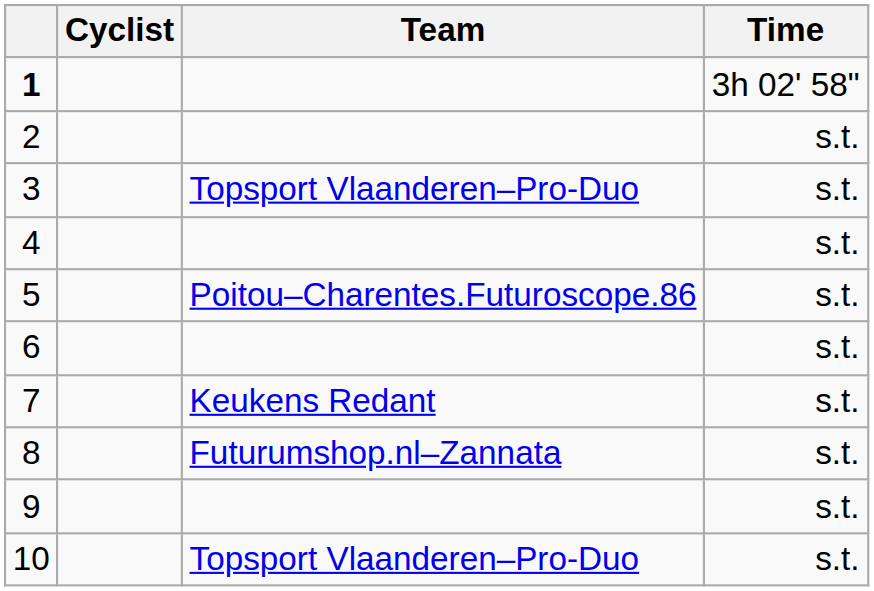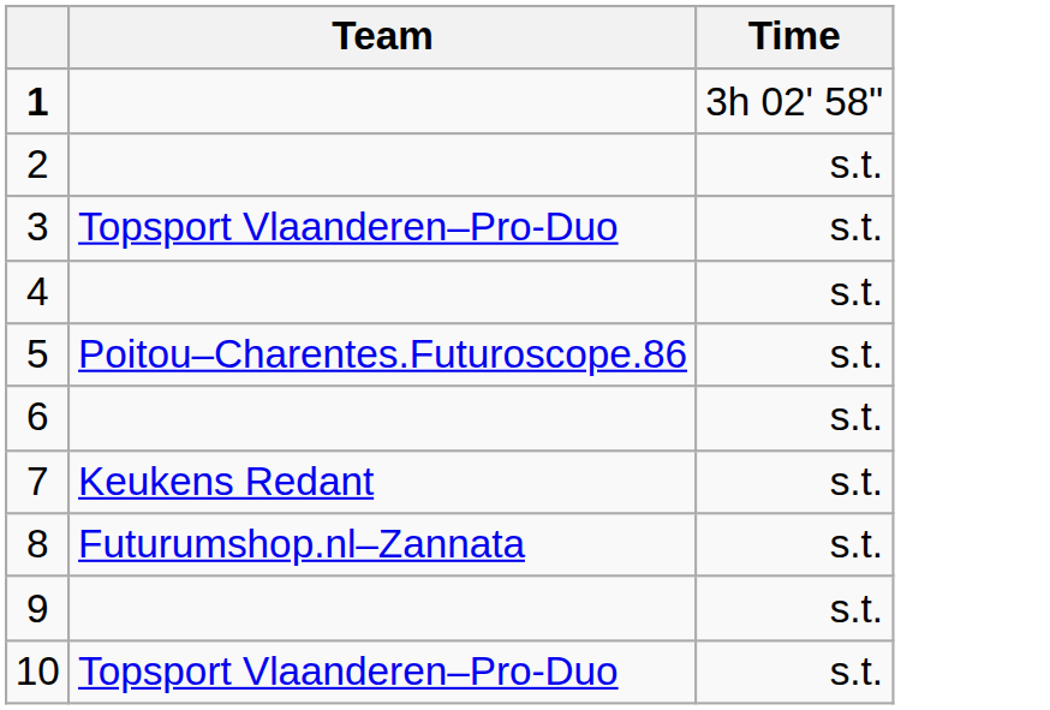- column: Cyclist
